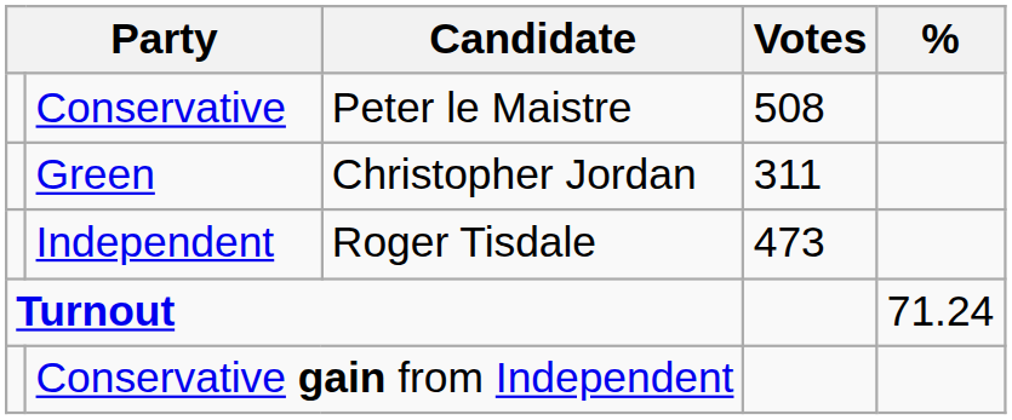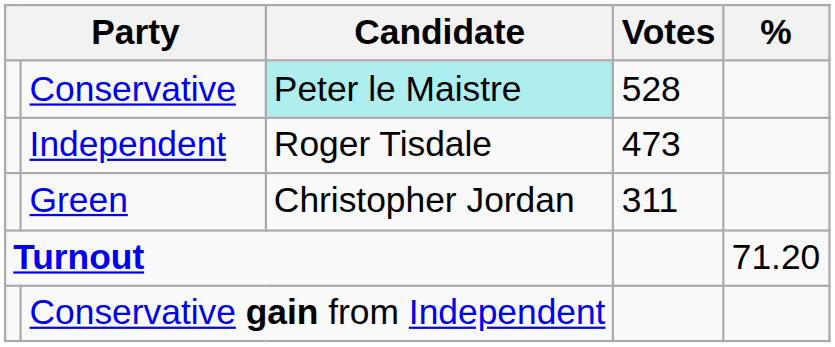Conservative | Candidate: no background -> paleturquoise background
Conservative | Votes: 508 -> 528
rows swapped: Independent <-> Green
Turnout | %: 71.24 -> 71.20
